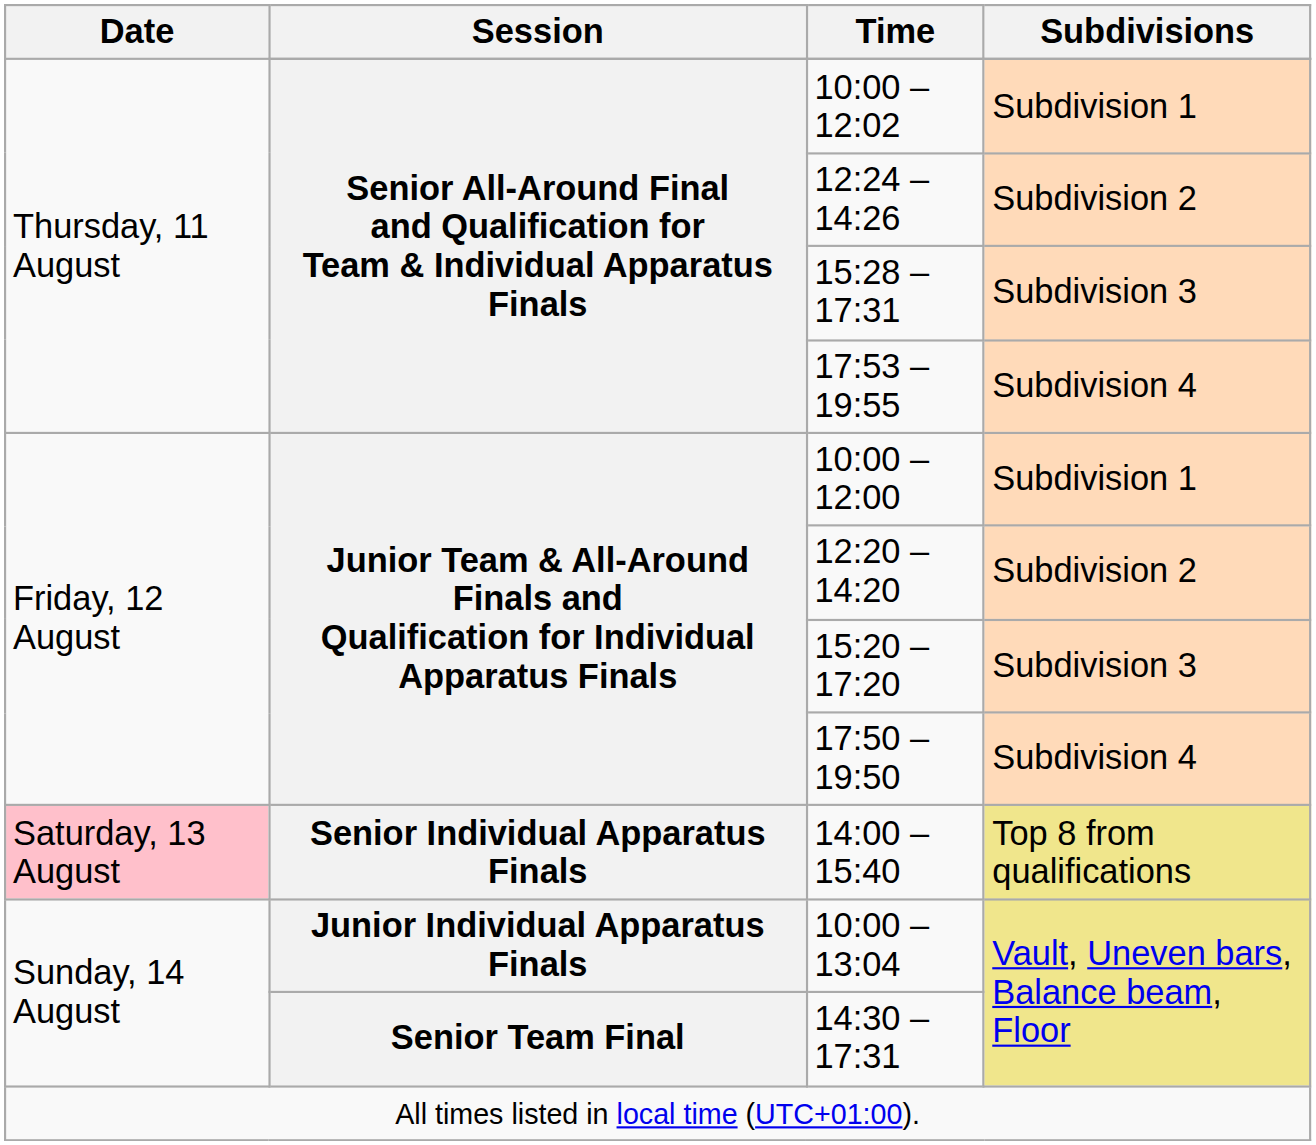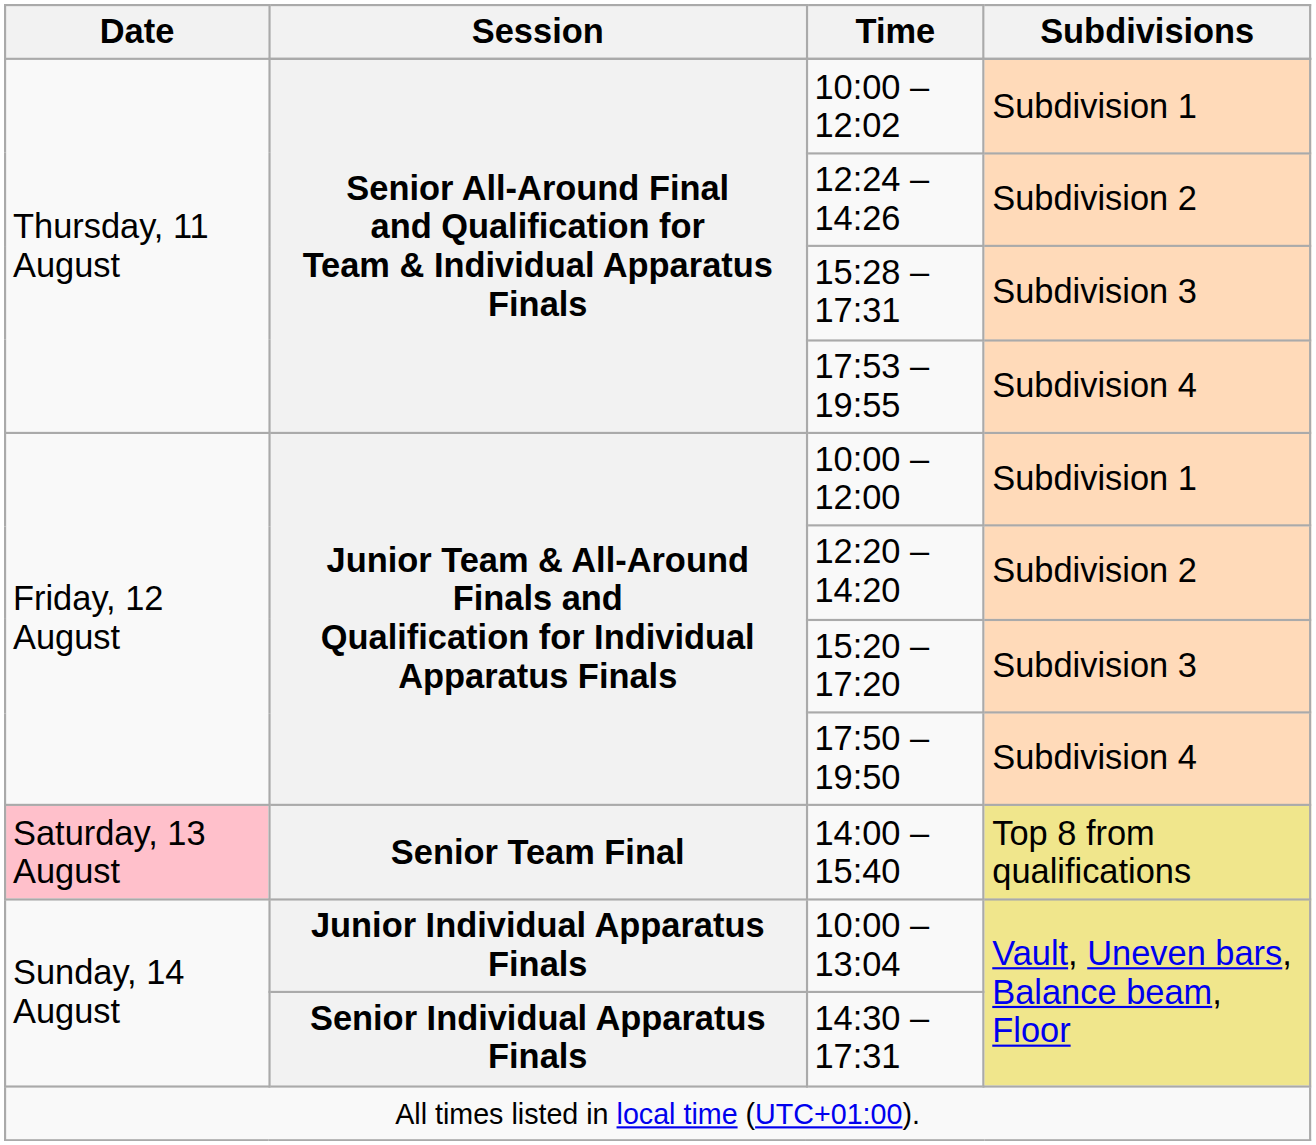14:00 – 15:40 | Session: Senior Individual Apparatus Finals -> Senior Team Final
14:30 – 17:31 | Session: Senior Team Final -> Senior Individual Apparatus Finals
